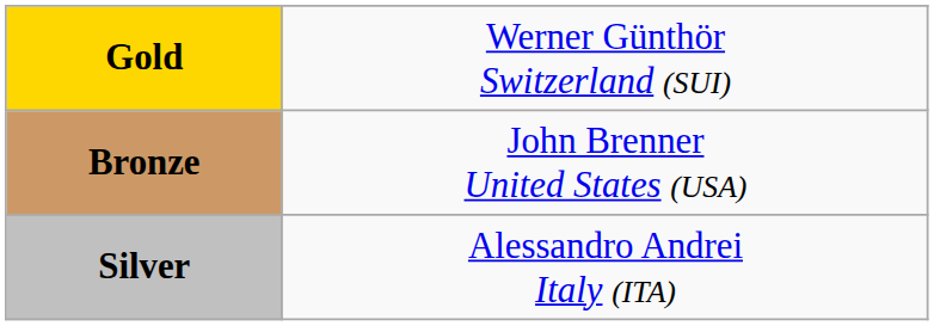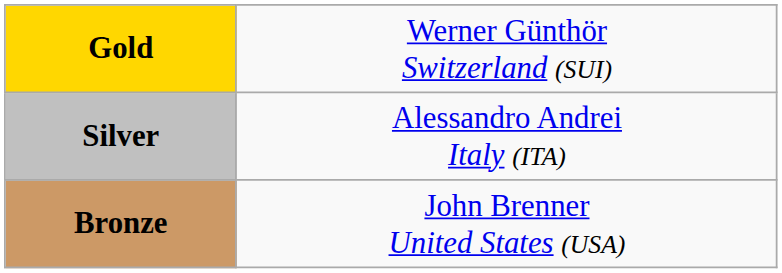rows swapped: Silver <-> Bronze
